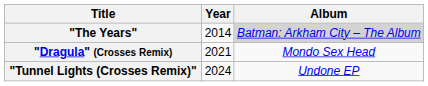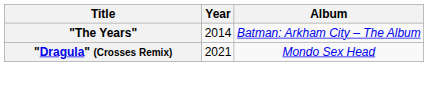"The Years" | Album: lightgrey background -> no background
- row: "Tunnel Lights (Crosses Remix)" | 2024 | Undone EP
